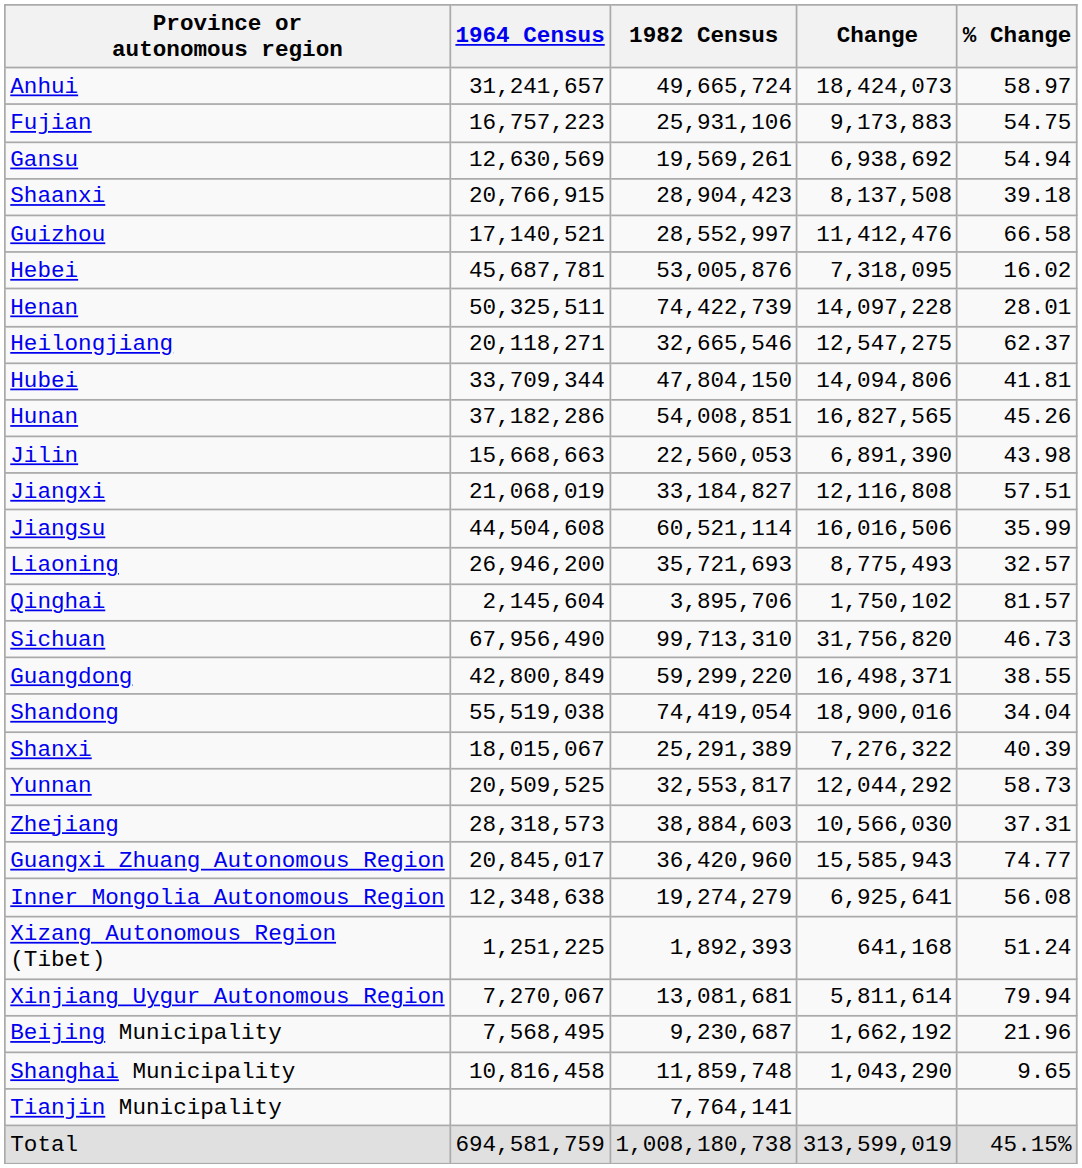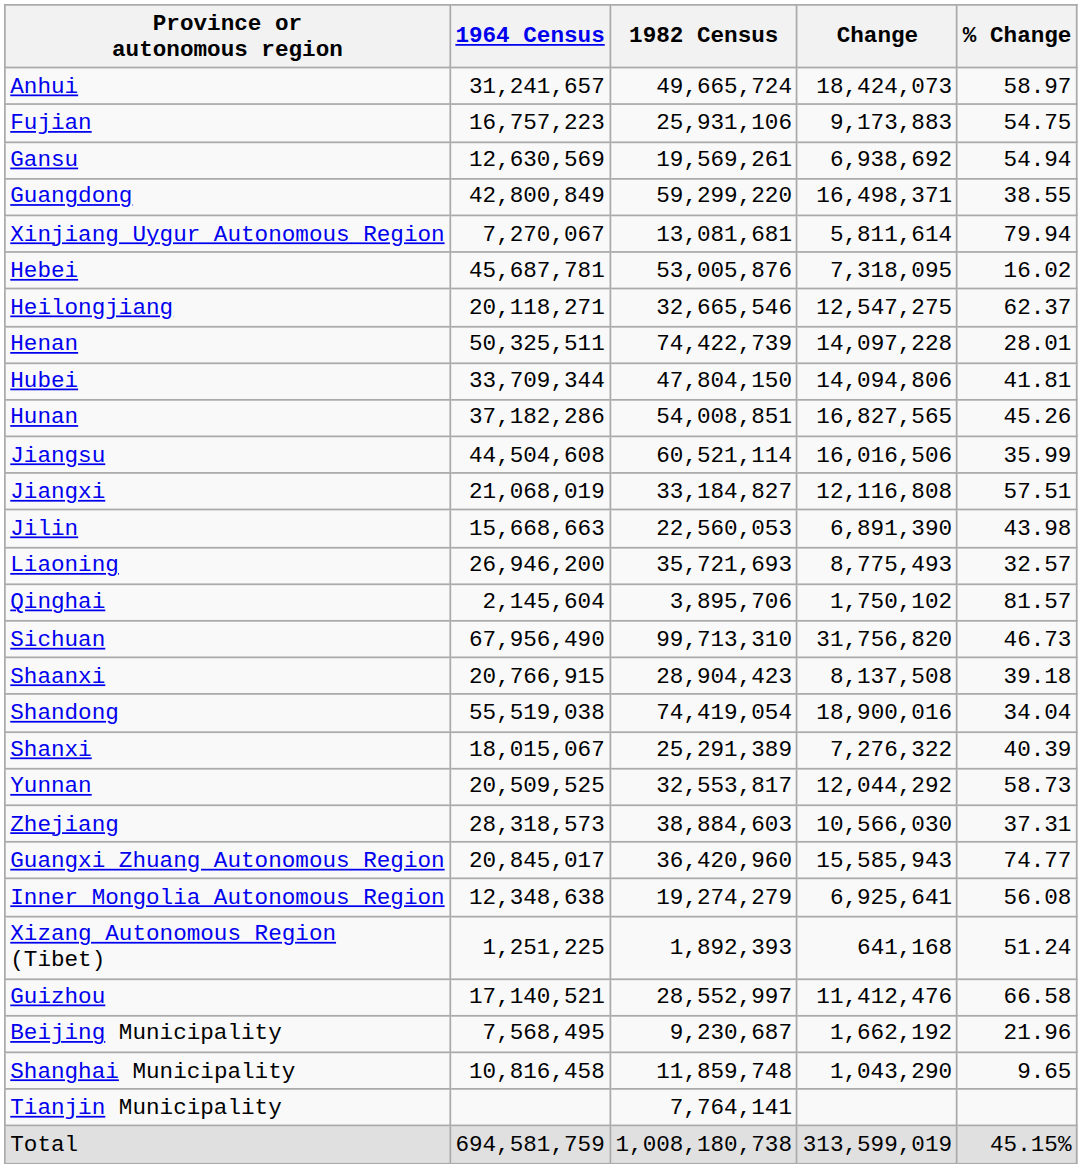rows swapped: Guangdong <-> Shaanxi
rows swapped: Guizhou <-> Xinjiang Uygur Autonomous Region
rows swapped: Henan <-> Heilongjiang
rows swapped: Jiangsu <-> Jilin
